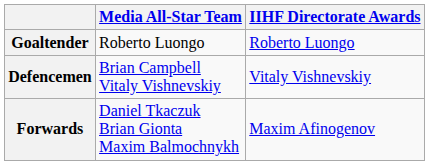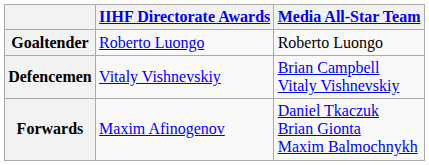columns swapped: IIHF Directorate Awards <-> Media All-Star Team
